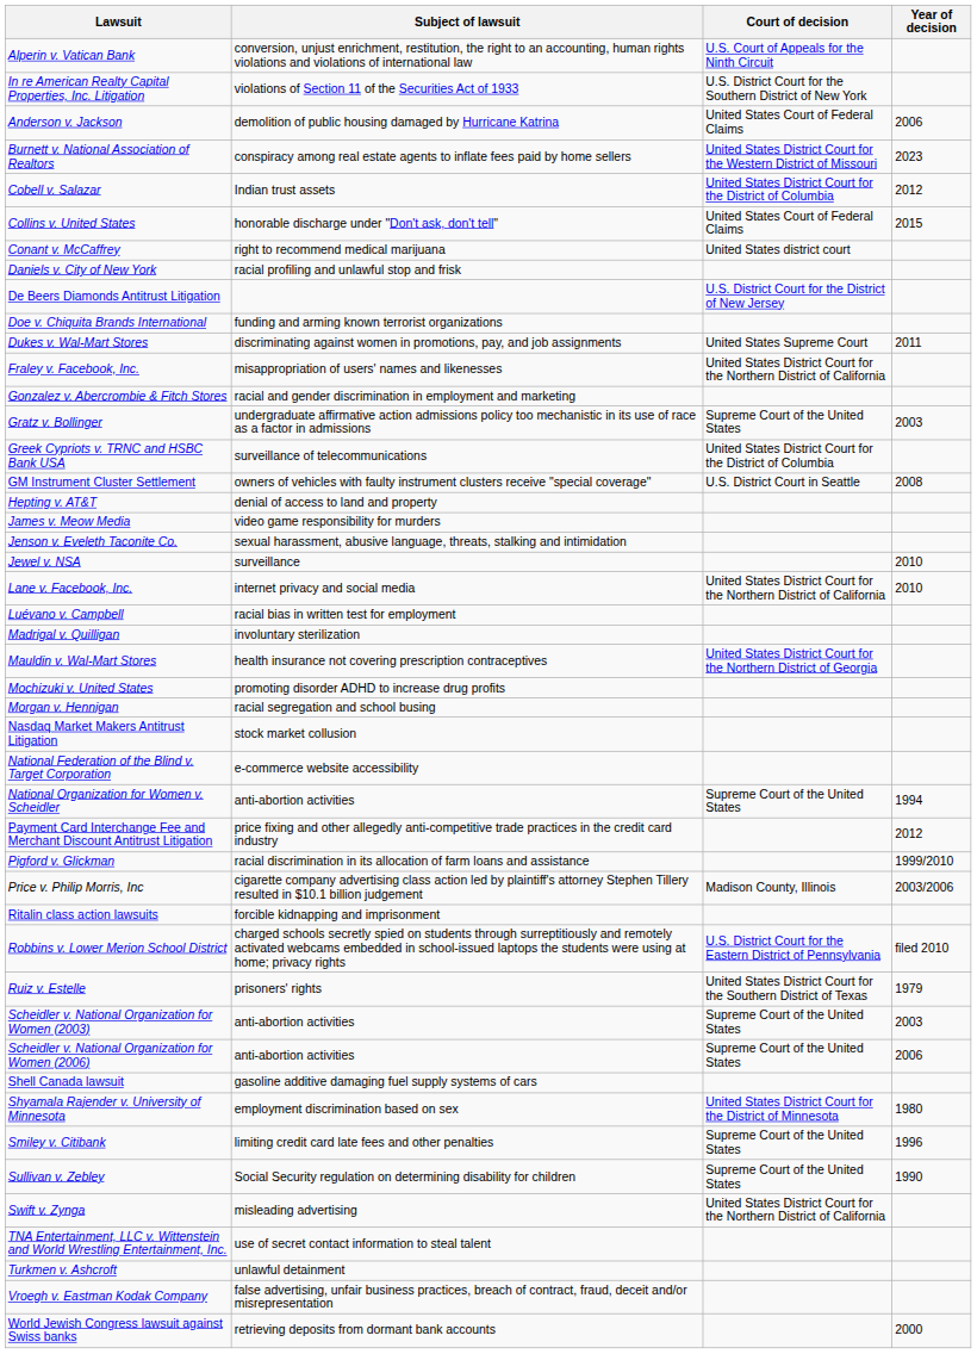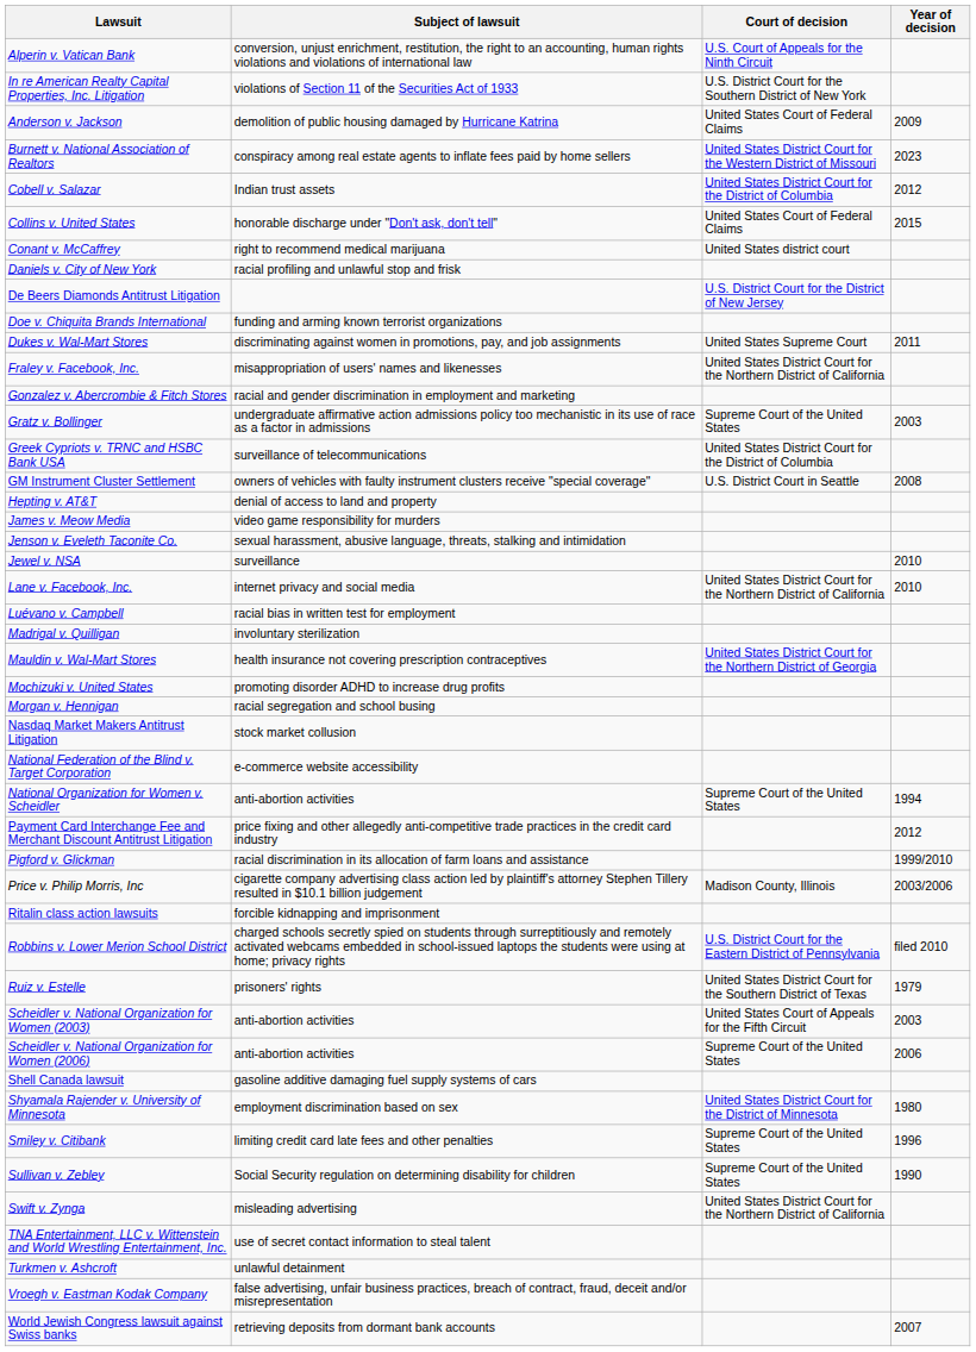Anderson v. Jackson | Year of decision: 2006 -> 2009
Scheidler v. National Organization for Women (2003) | Court of decision: Supreme Court of the United States -> United States Court of Appeals for the Fifth Circuit
World Jewish Congress lawsuit against Swiss banks | Year of decision: 2000 -> 2007
